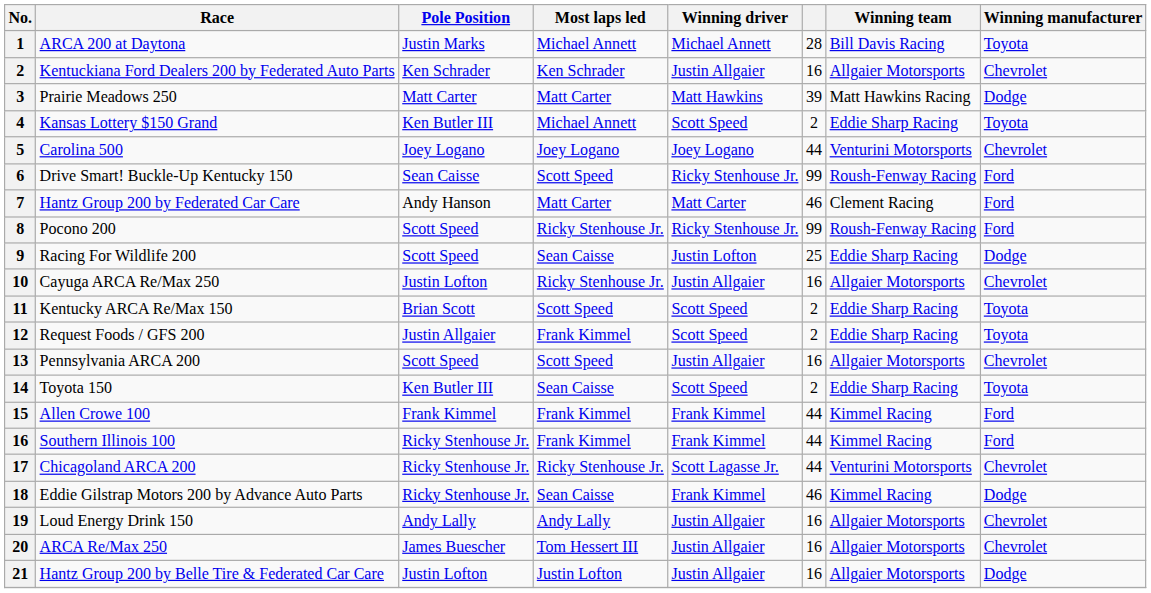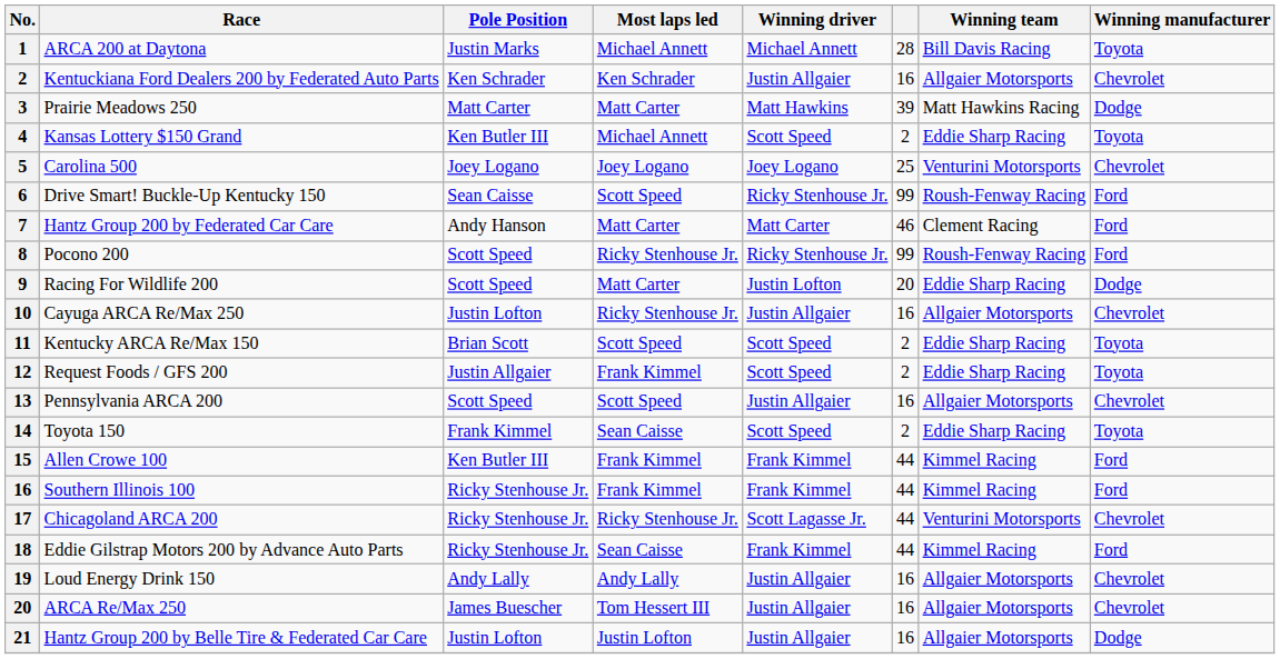Carolina 500 | column 6: 44 -> 25
Racing For Wildlife 200 | Most laps led: Sean Caisse -> Matt Carter
Racing For Wildlife 200 | column 6: 25 -> 20
Toyota 150 | Pole Position: Ken Butler III -> Frank Kimmel
Allen Crowe 100 | Pole Position: Frank Kimmel -> Ken Butler III
Eddie Gilstrap Motors 200 by Advance Auto Parts | column 6: 46 -> 44
Eddie Gilstrap Motors 200 by Advance Auto Parts | Winning manufacturer: Dodge -> Ford
